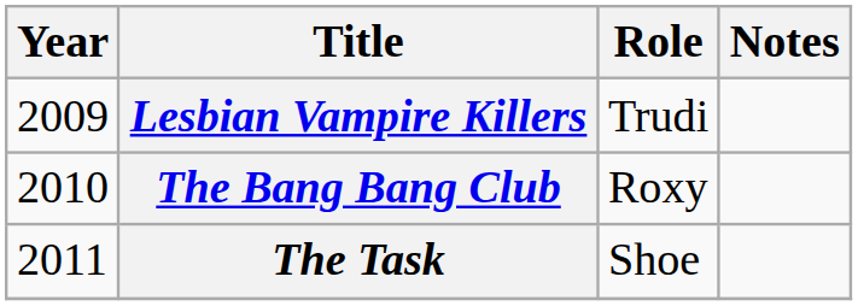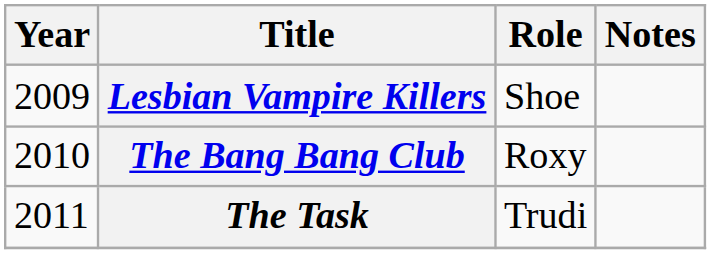Lesbian Vampire Killers | Role: Trudi -> Shoe
The Task | Role: Shoe -> Trudi
